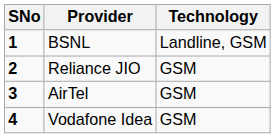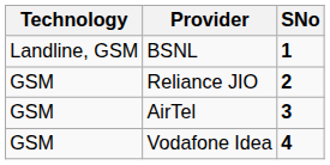columns swapped: SNo <-> Technology
